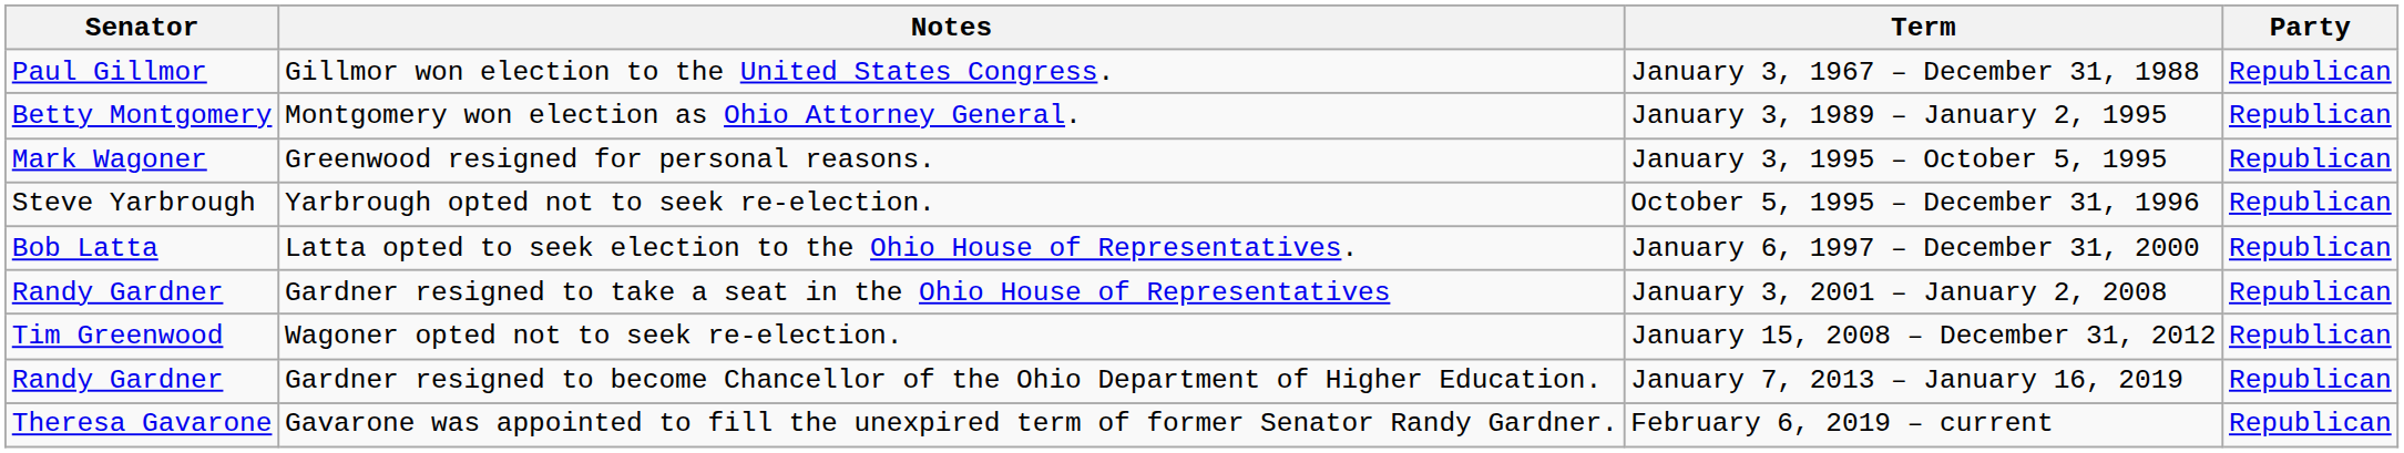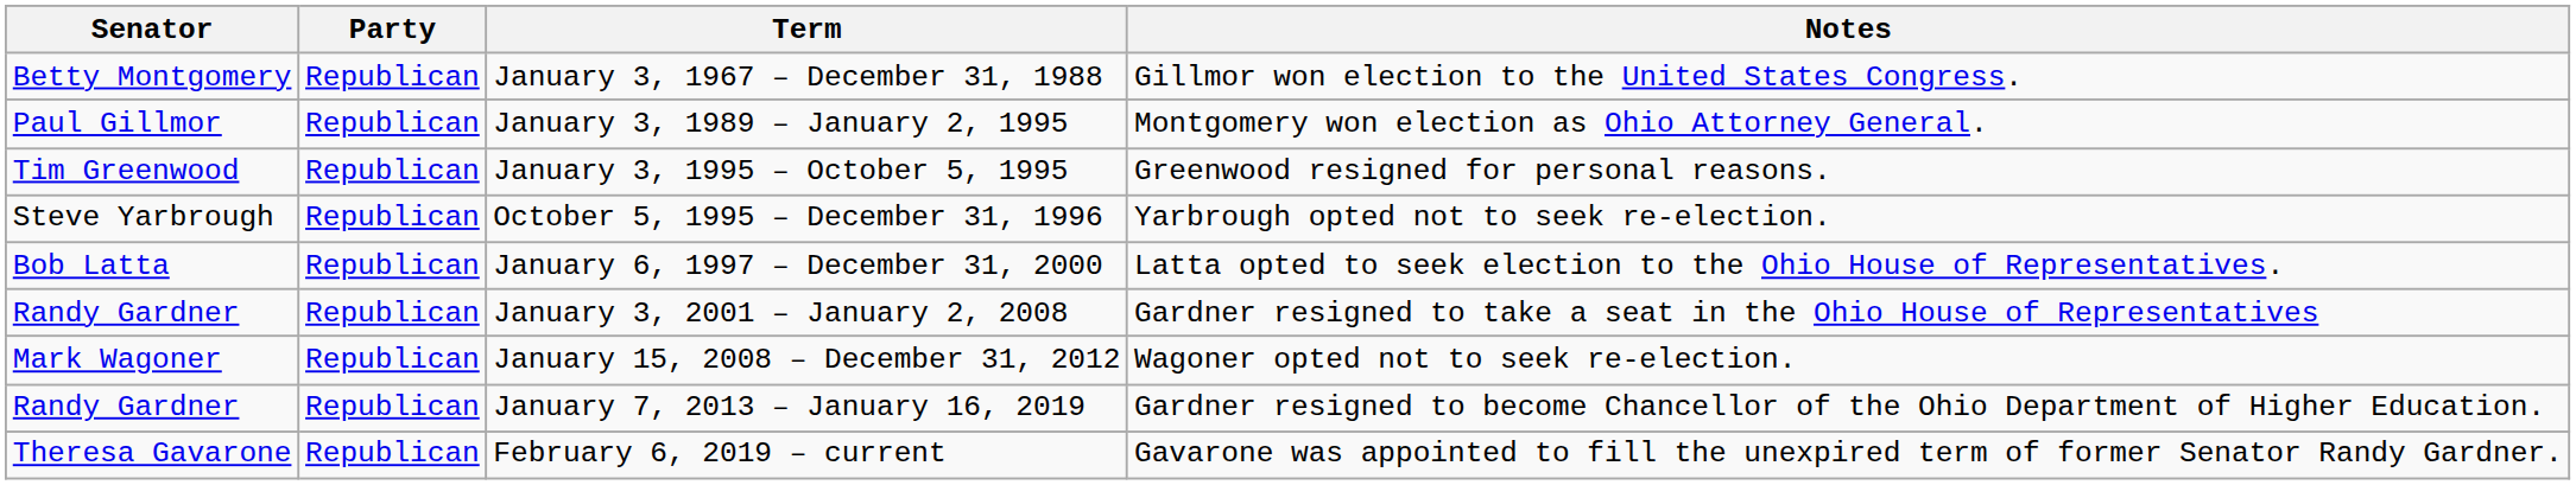columns swapped: Party <-> Notes
January 3, 1967 – December 31, 1988 | Senator: Paul Gillmor -> Betty Montgomery
January 3, 1989 – January 2, 1995 | Senator: Betty Montgomery -> Paul Gillmor
January 3, 1995 – October 5, 1995 | Senator: Mark Wagoner -> Tim Greenwood
January 15, 2008 – December 31, 2012 | Senator: Tim Greenwood -> Mark Wagoner
